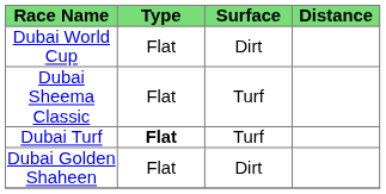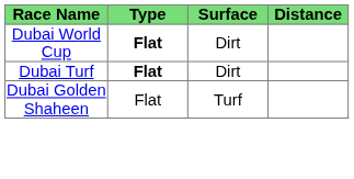Dubai World Cup | Type: normal -> bold
- row: Dubai Sheema Classic | Flat | Turf
Dubai Turf | Surface: Turf -> Dirt
Dubai Golden Shaheen | Surface: Dirt -> Turf
